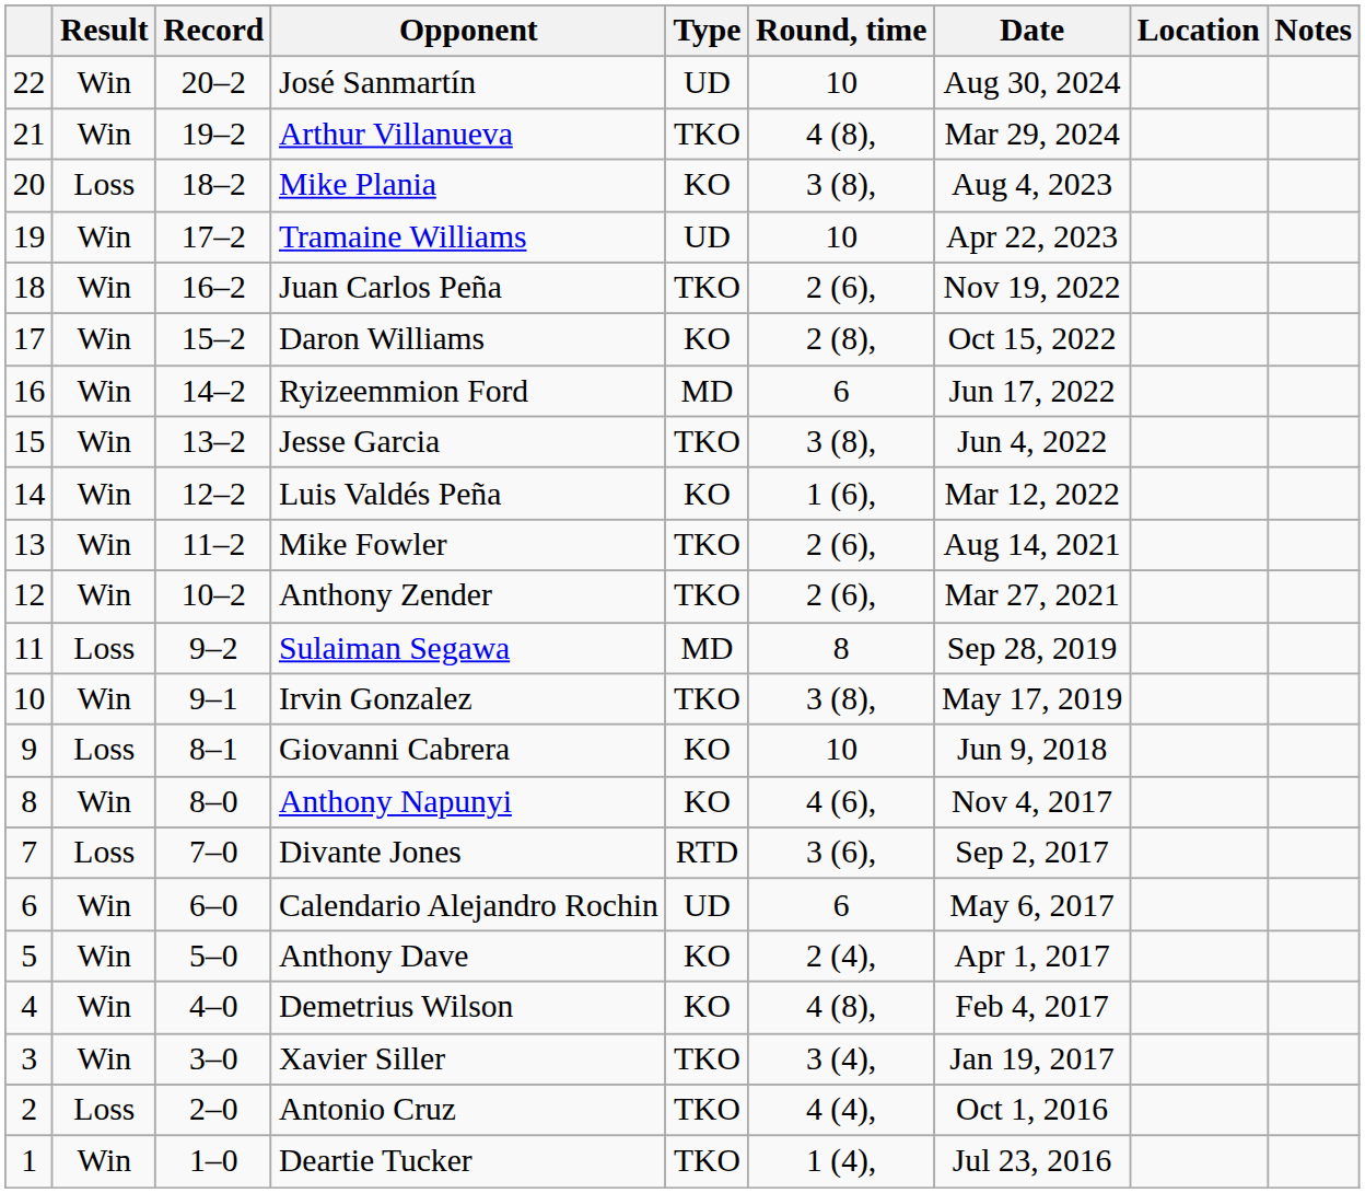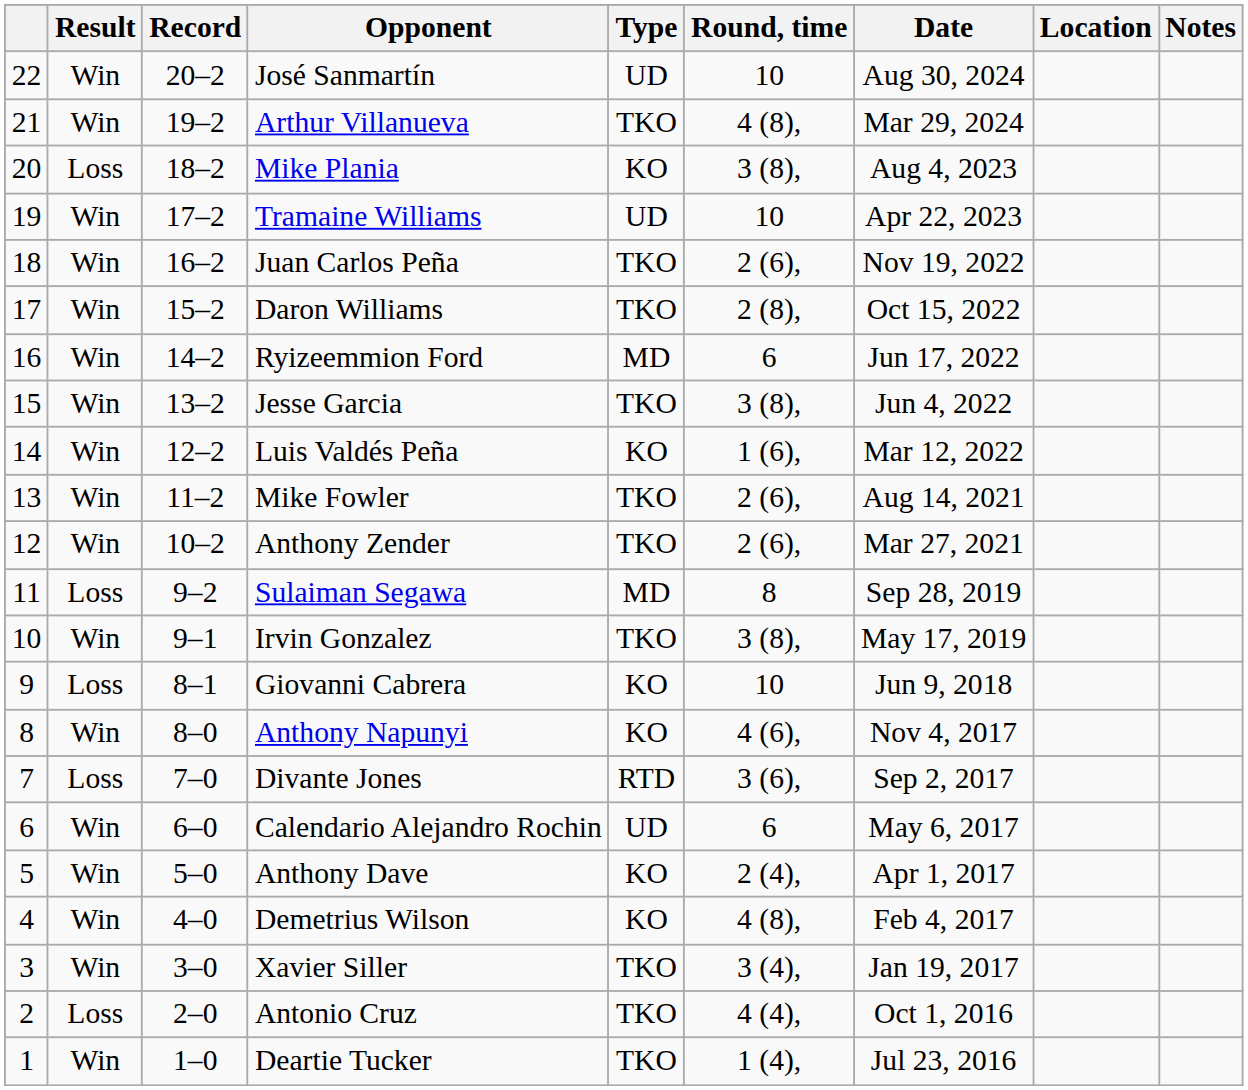Daron Williams | Type: KO -> TKO
